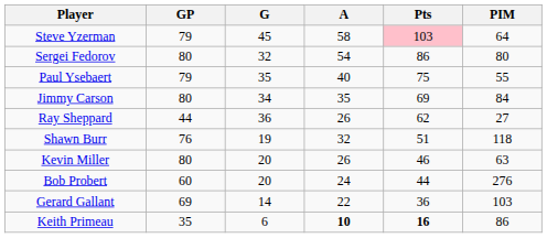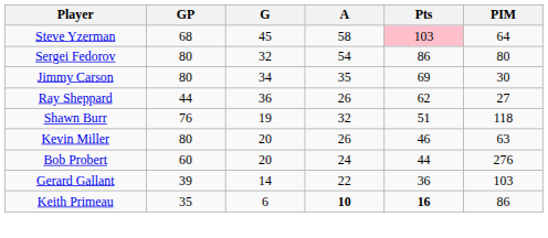Steve Yzerman | GP: 79 -> 68
- row: Paul Ysebaert | 79 | 35 | 40 | 75 | 55
Jimmy Carson | PIM: 84 -> 30
Gerard Gallant | GP: 69 -> 39
